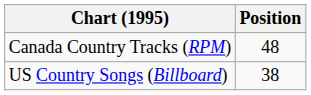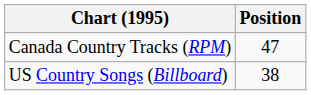Canada Country Tracks (RPM) | Position: 48 -> 47
